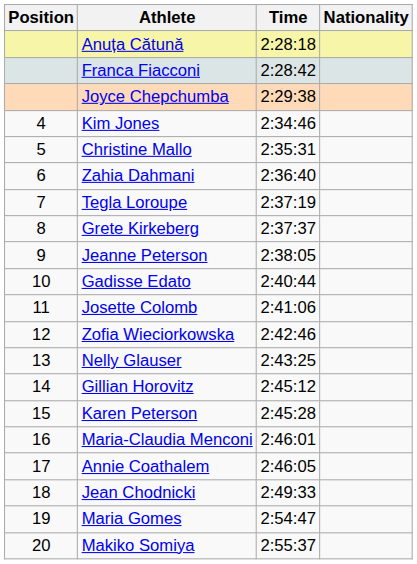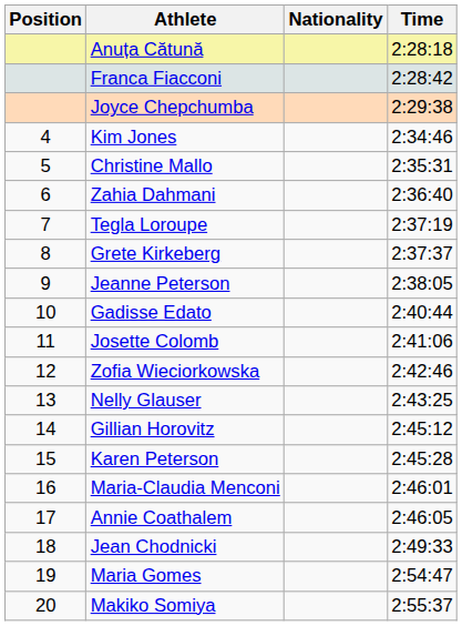columns swapped: Nationality <-> Time
